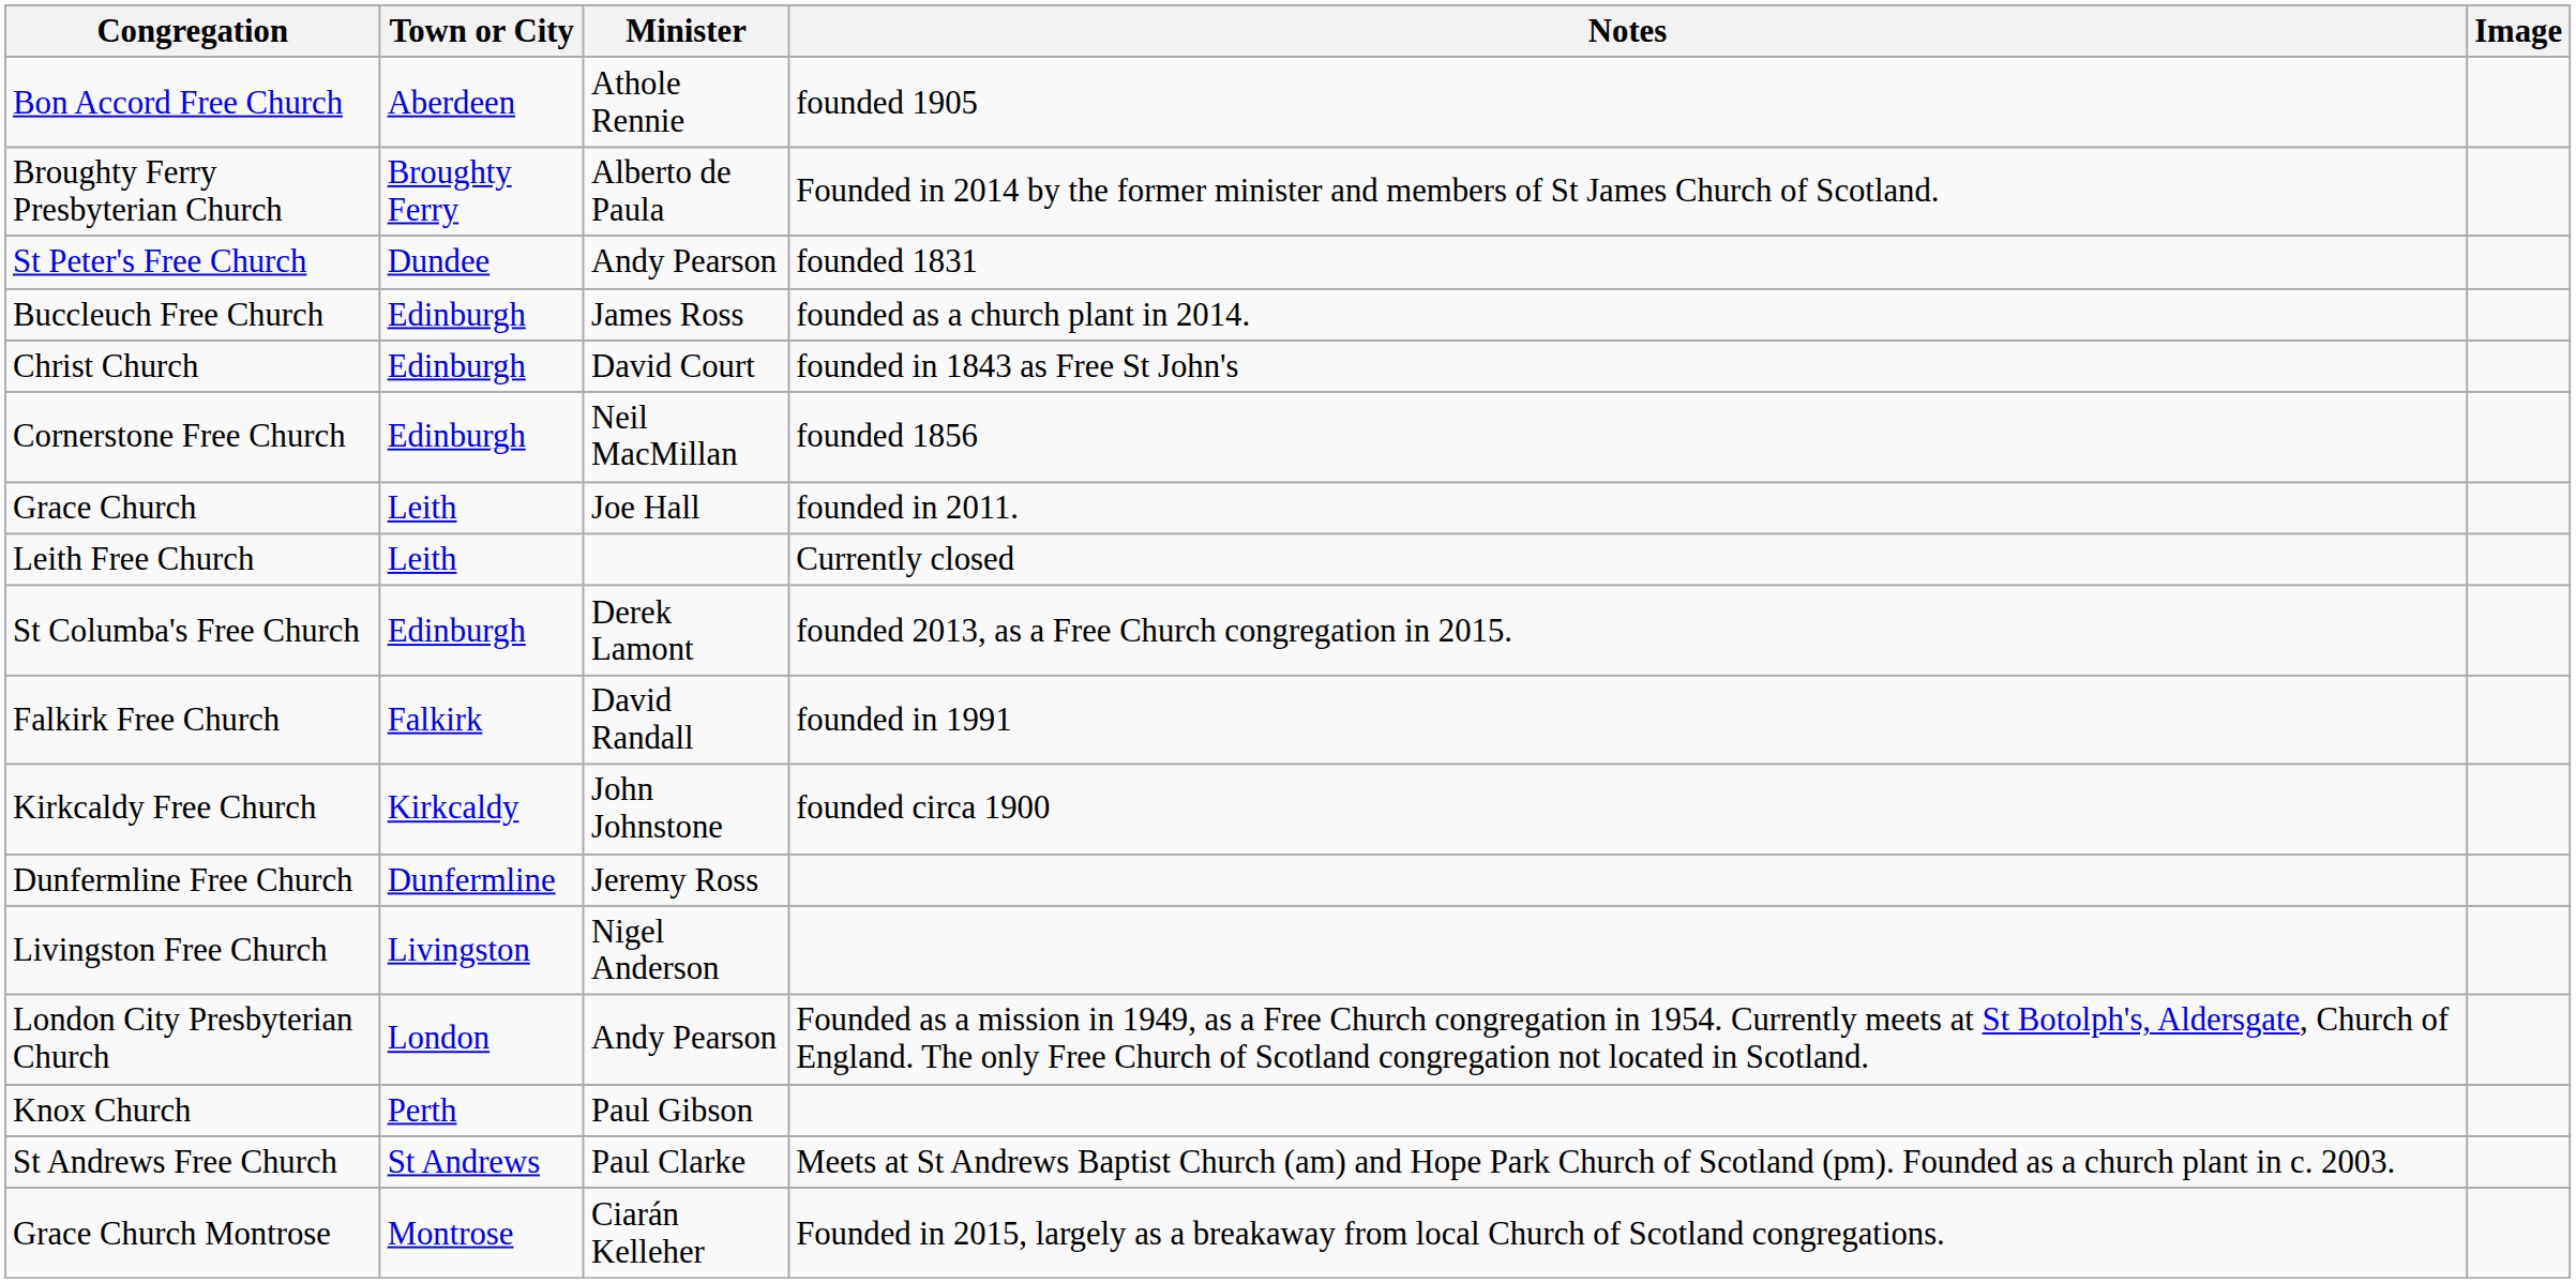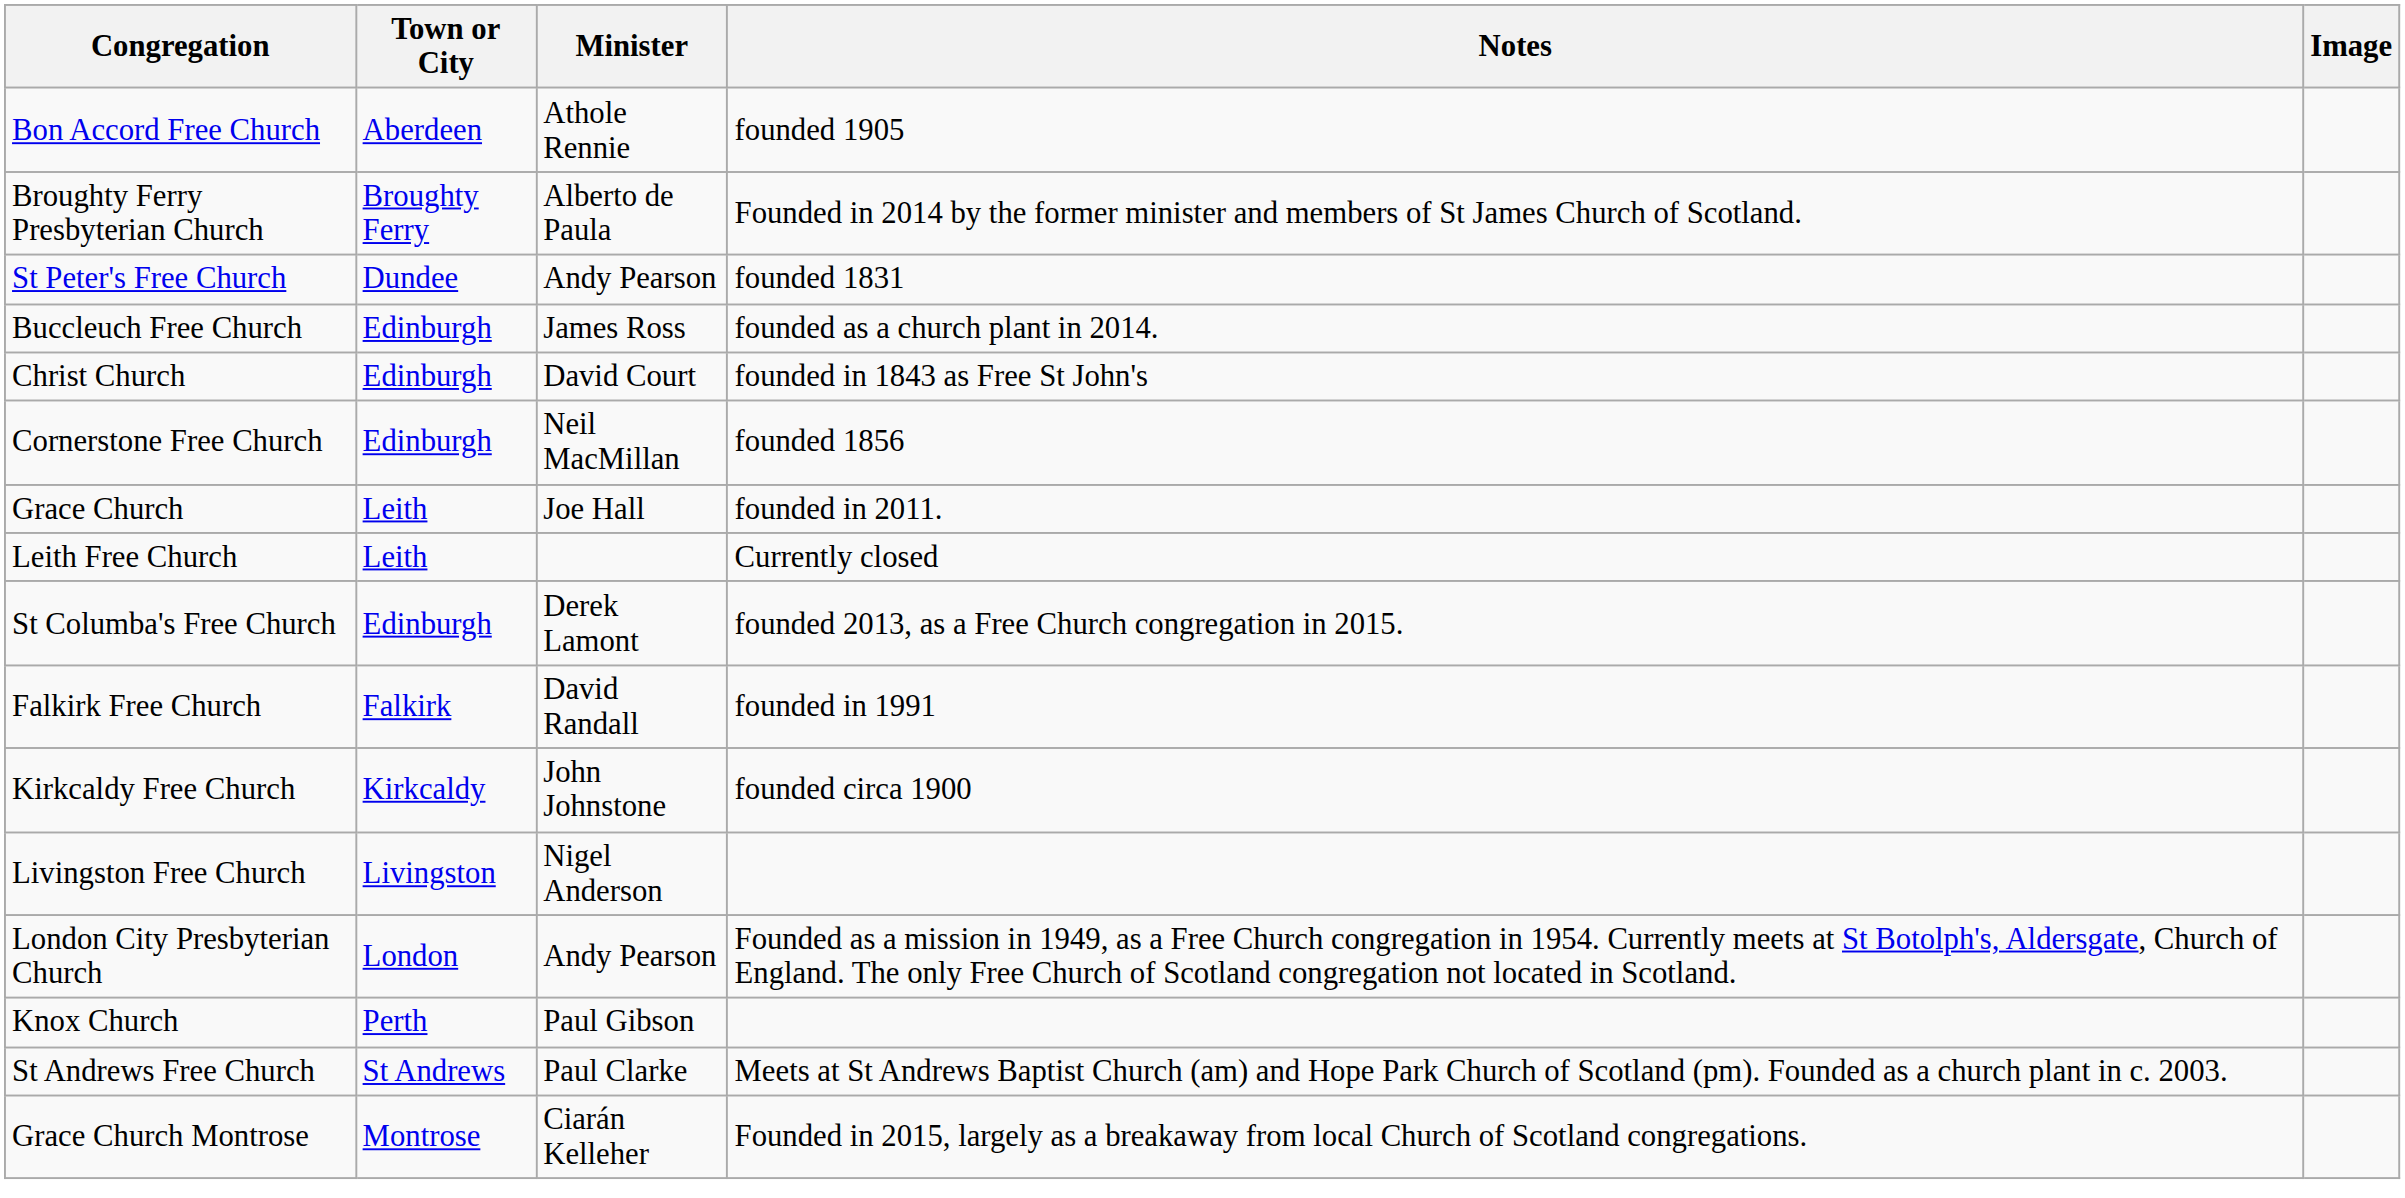- row: Dunfermline Free Church | Dunfermline | Jeremy Ross
